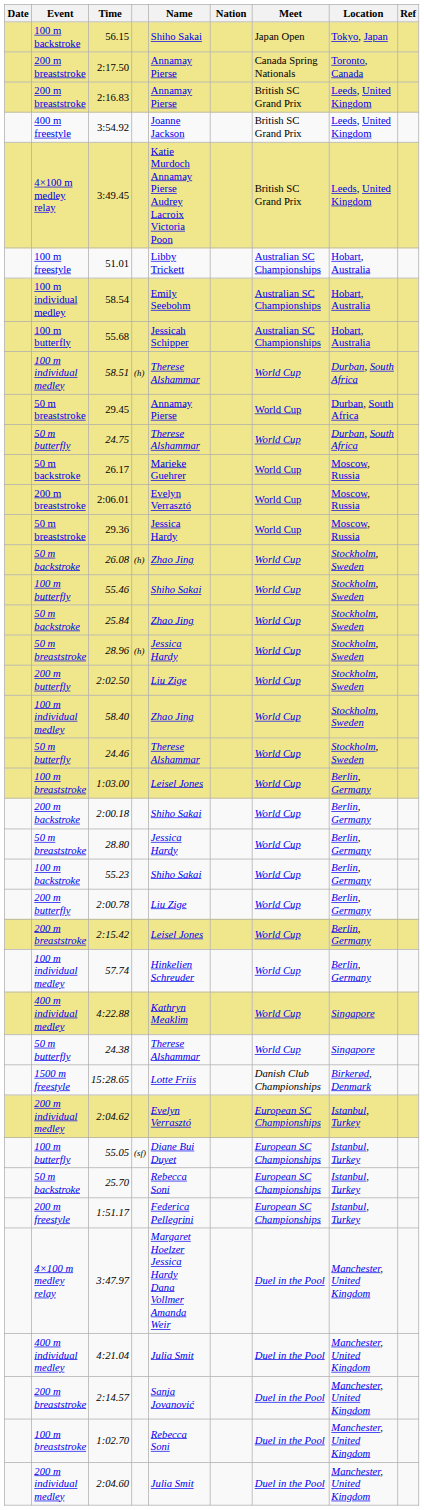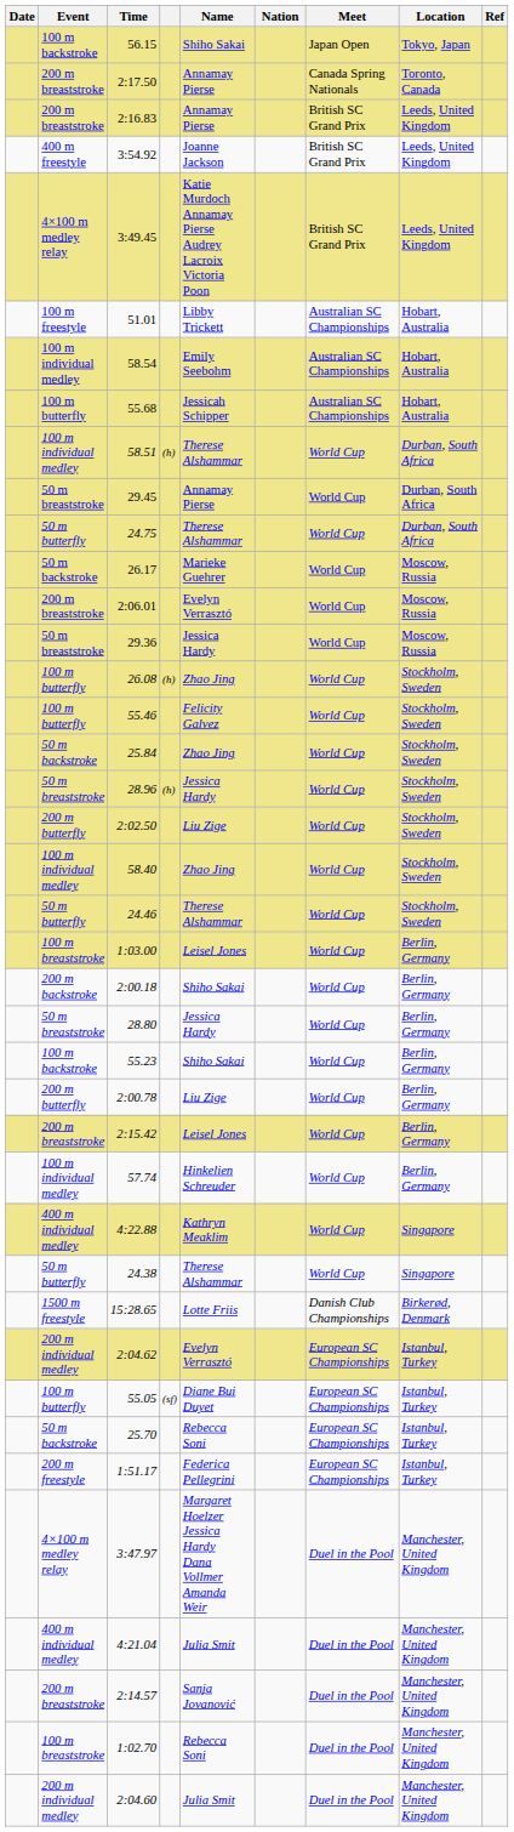26.08 | Event: 50 m backstroke -> 100 m butterfly
55.46 | Name: Shiho Sakai -> Felicity Galvez
